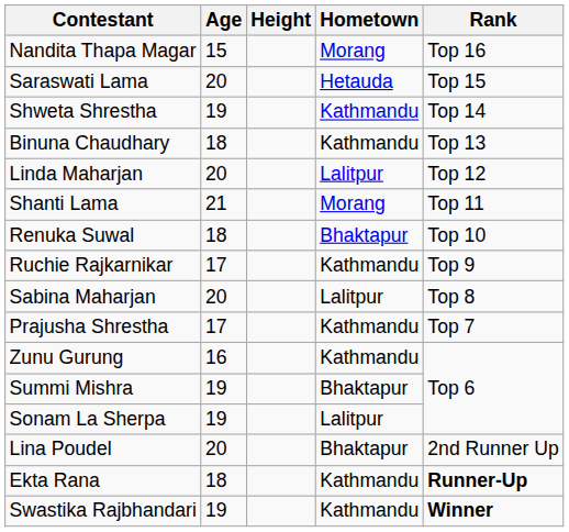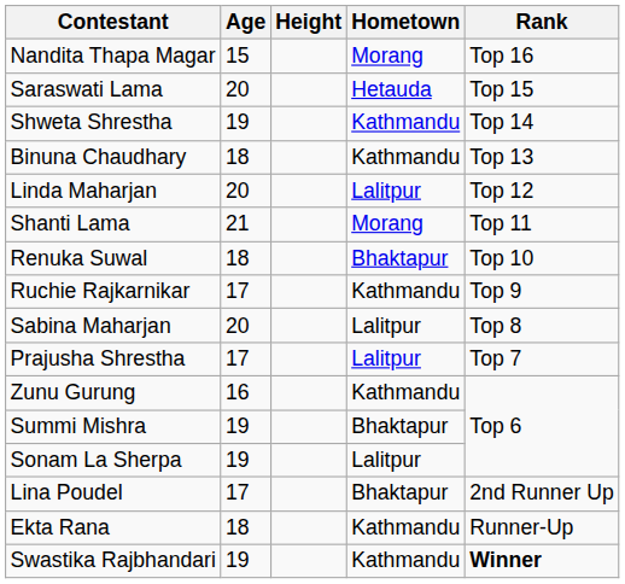Prajusha Shrestha | Hometown: Kathmandu -> Lalitpur
Lina Poudel | Age: 20 -> 17
Ekta Rana | Rank: bold -> normal
